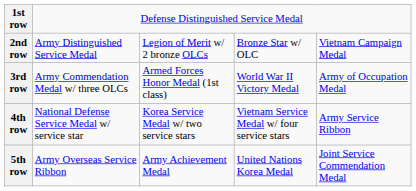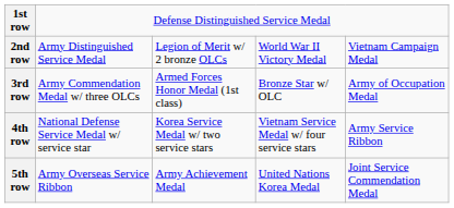2nd row | column 4: Bronze Star w/ OLC -> World War II Victory Medal
3rd row | column 4: World War II Victory Medal -> Bronze Star w/ OLC
